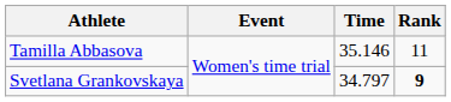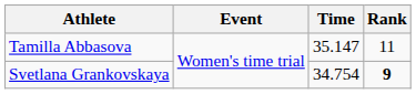Tamilla Abbasova | Time: 35.146 -> 35.147
Svetlana Grankovskaya | Time: 34.797 -> 34.754
